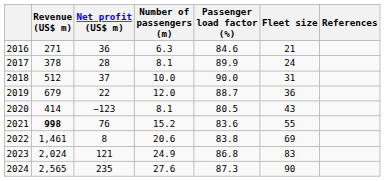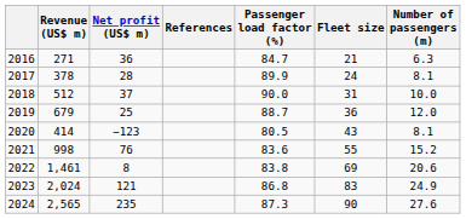columns swapped: Number of passengers (m) <-> References
2016 | Passenger load factor (%): 84.6 -> 84.7
2019 | Net profit (US$ m): 22 -> 25
2021 | Revenue (US$ m): bold -> normal
